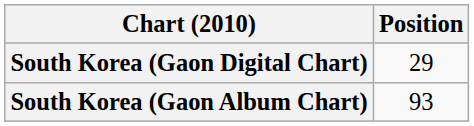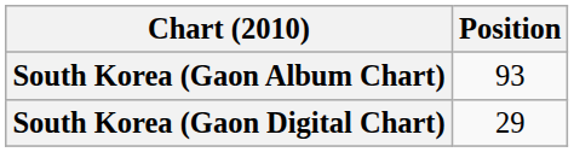rows swapped: South Korea (Gaon Album Chart) <-> South Korea (Gaon Digital Chart)
